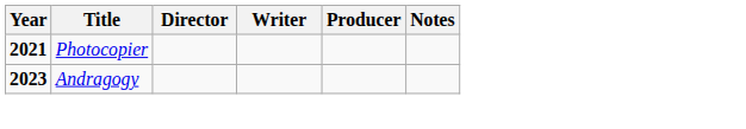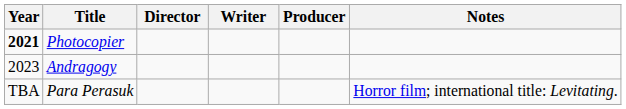Andragogy | Year: bold -> normal
+ row: TBA | Para Perasuk | Horror film; international title: Levitating.
